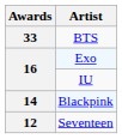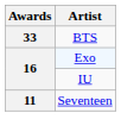- row: 14 | Blackpink
Seventeen | Awards: 12 -> 11
